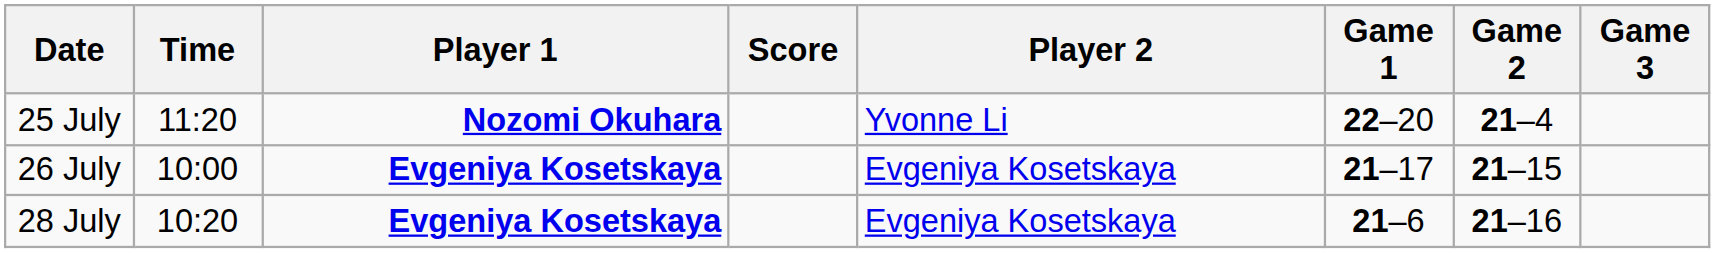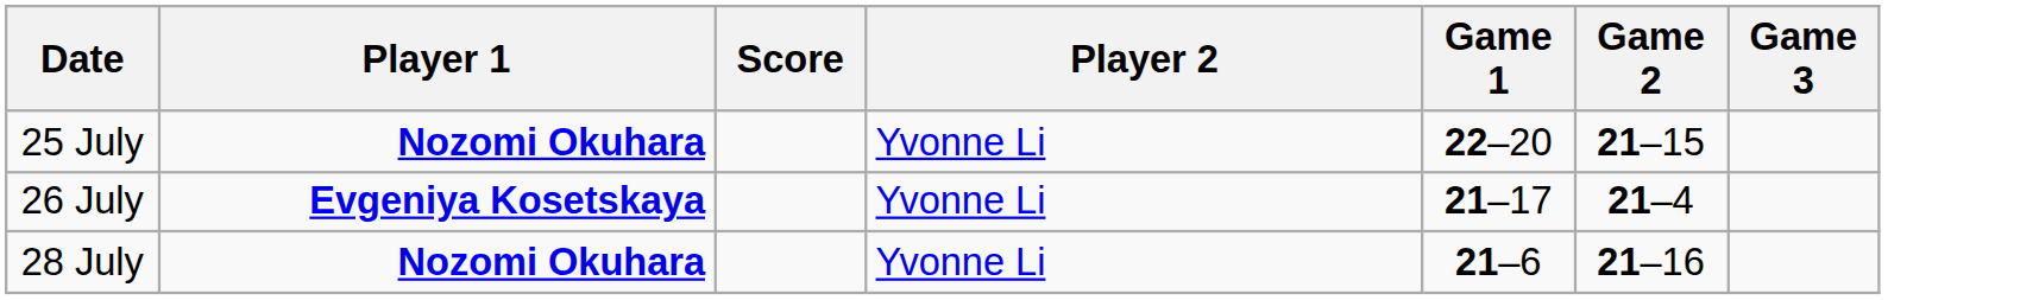- column: Time | 11:20 | 10:00 | 10:20
25 July | Game 2: 21–4 -> 21–15
26 July | Player 2: Evgeniya Kosetskaya -> Yvonne Li
26 July | Game 2: 21–15 -> 21–4
28 July | Player 1: Evgeniya Kosetskaya -> Nozomi Okuhara
28 July | Player 2: Evgeniya Kosetskaya -> Yvonne Li
